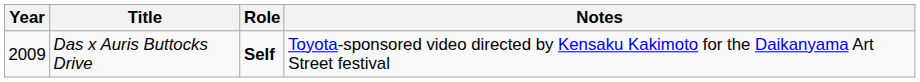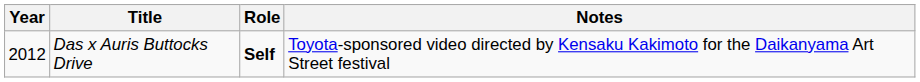Das x Auris Buttocks Drive | Year: 2009 -> 2012
